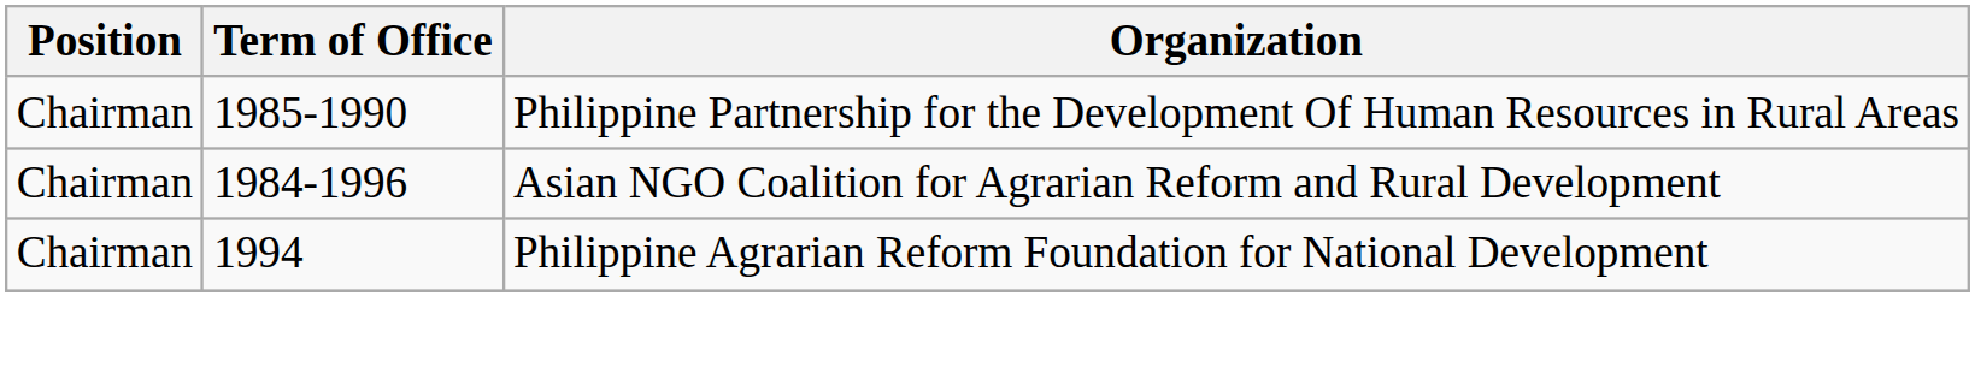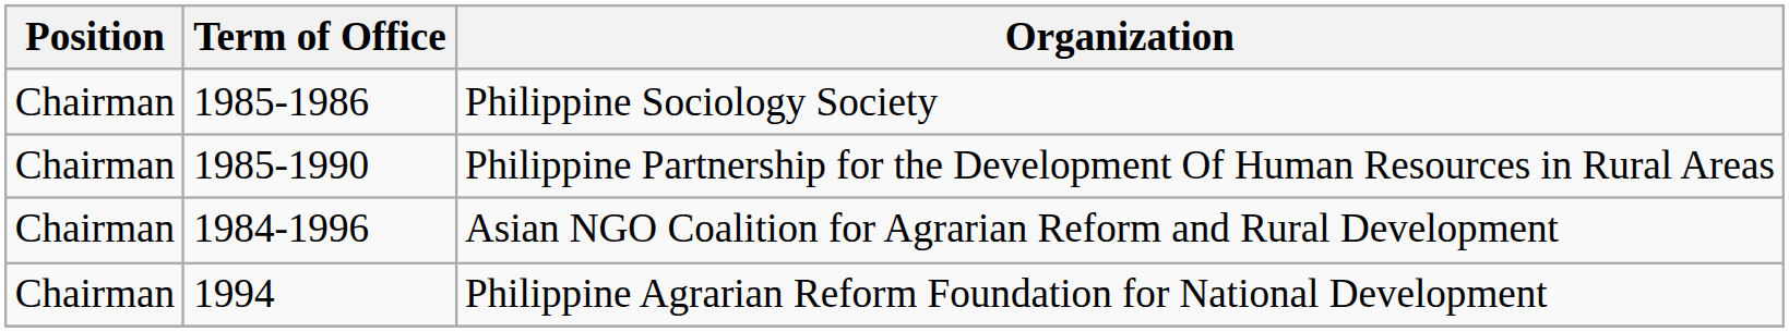+ row: Chairman | 1985-1986 | Philippine Sociology Society
